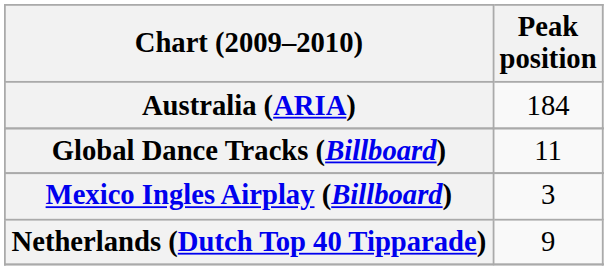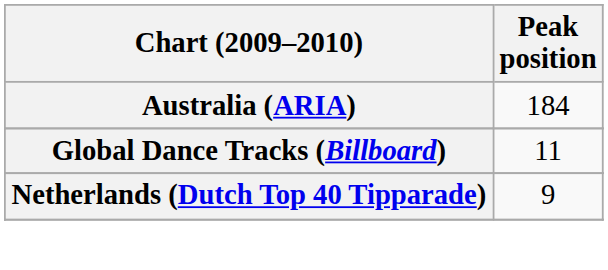- row: Mexico Ingles Airplay (Billboard) | 3
